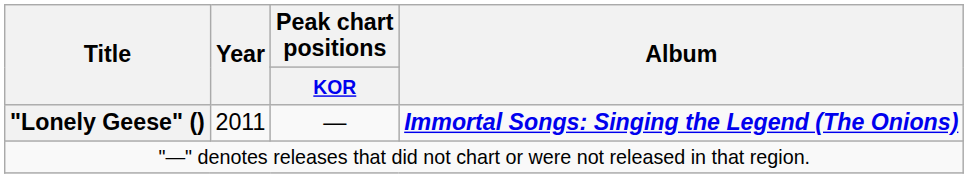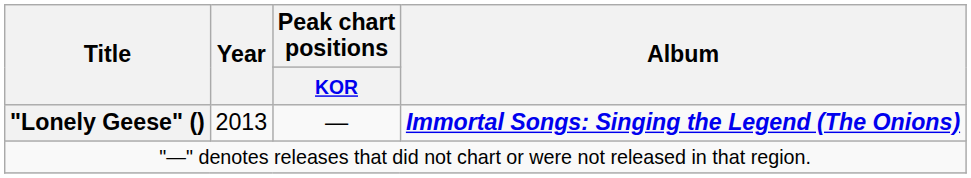"Lonely Geese" () | Year: 2011 -> 2013
